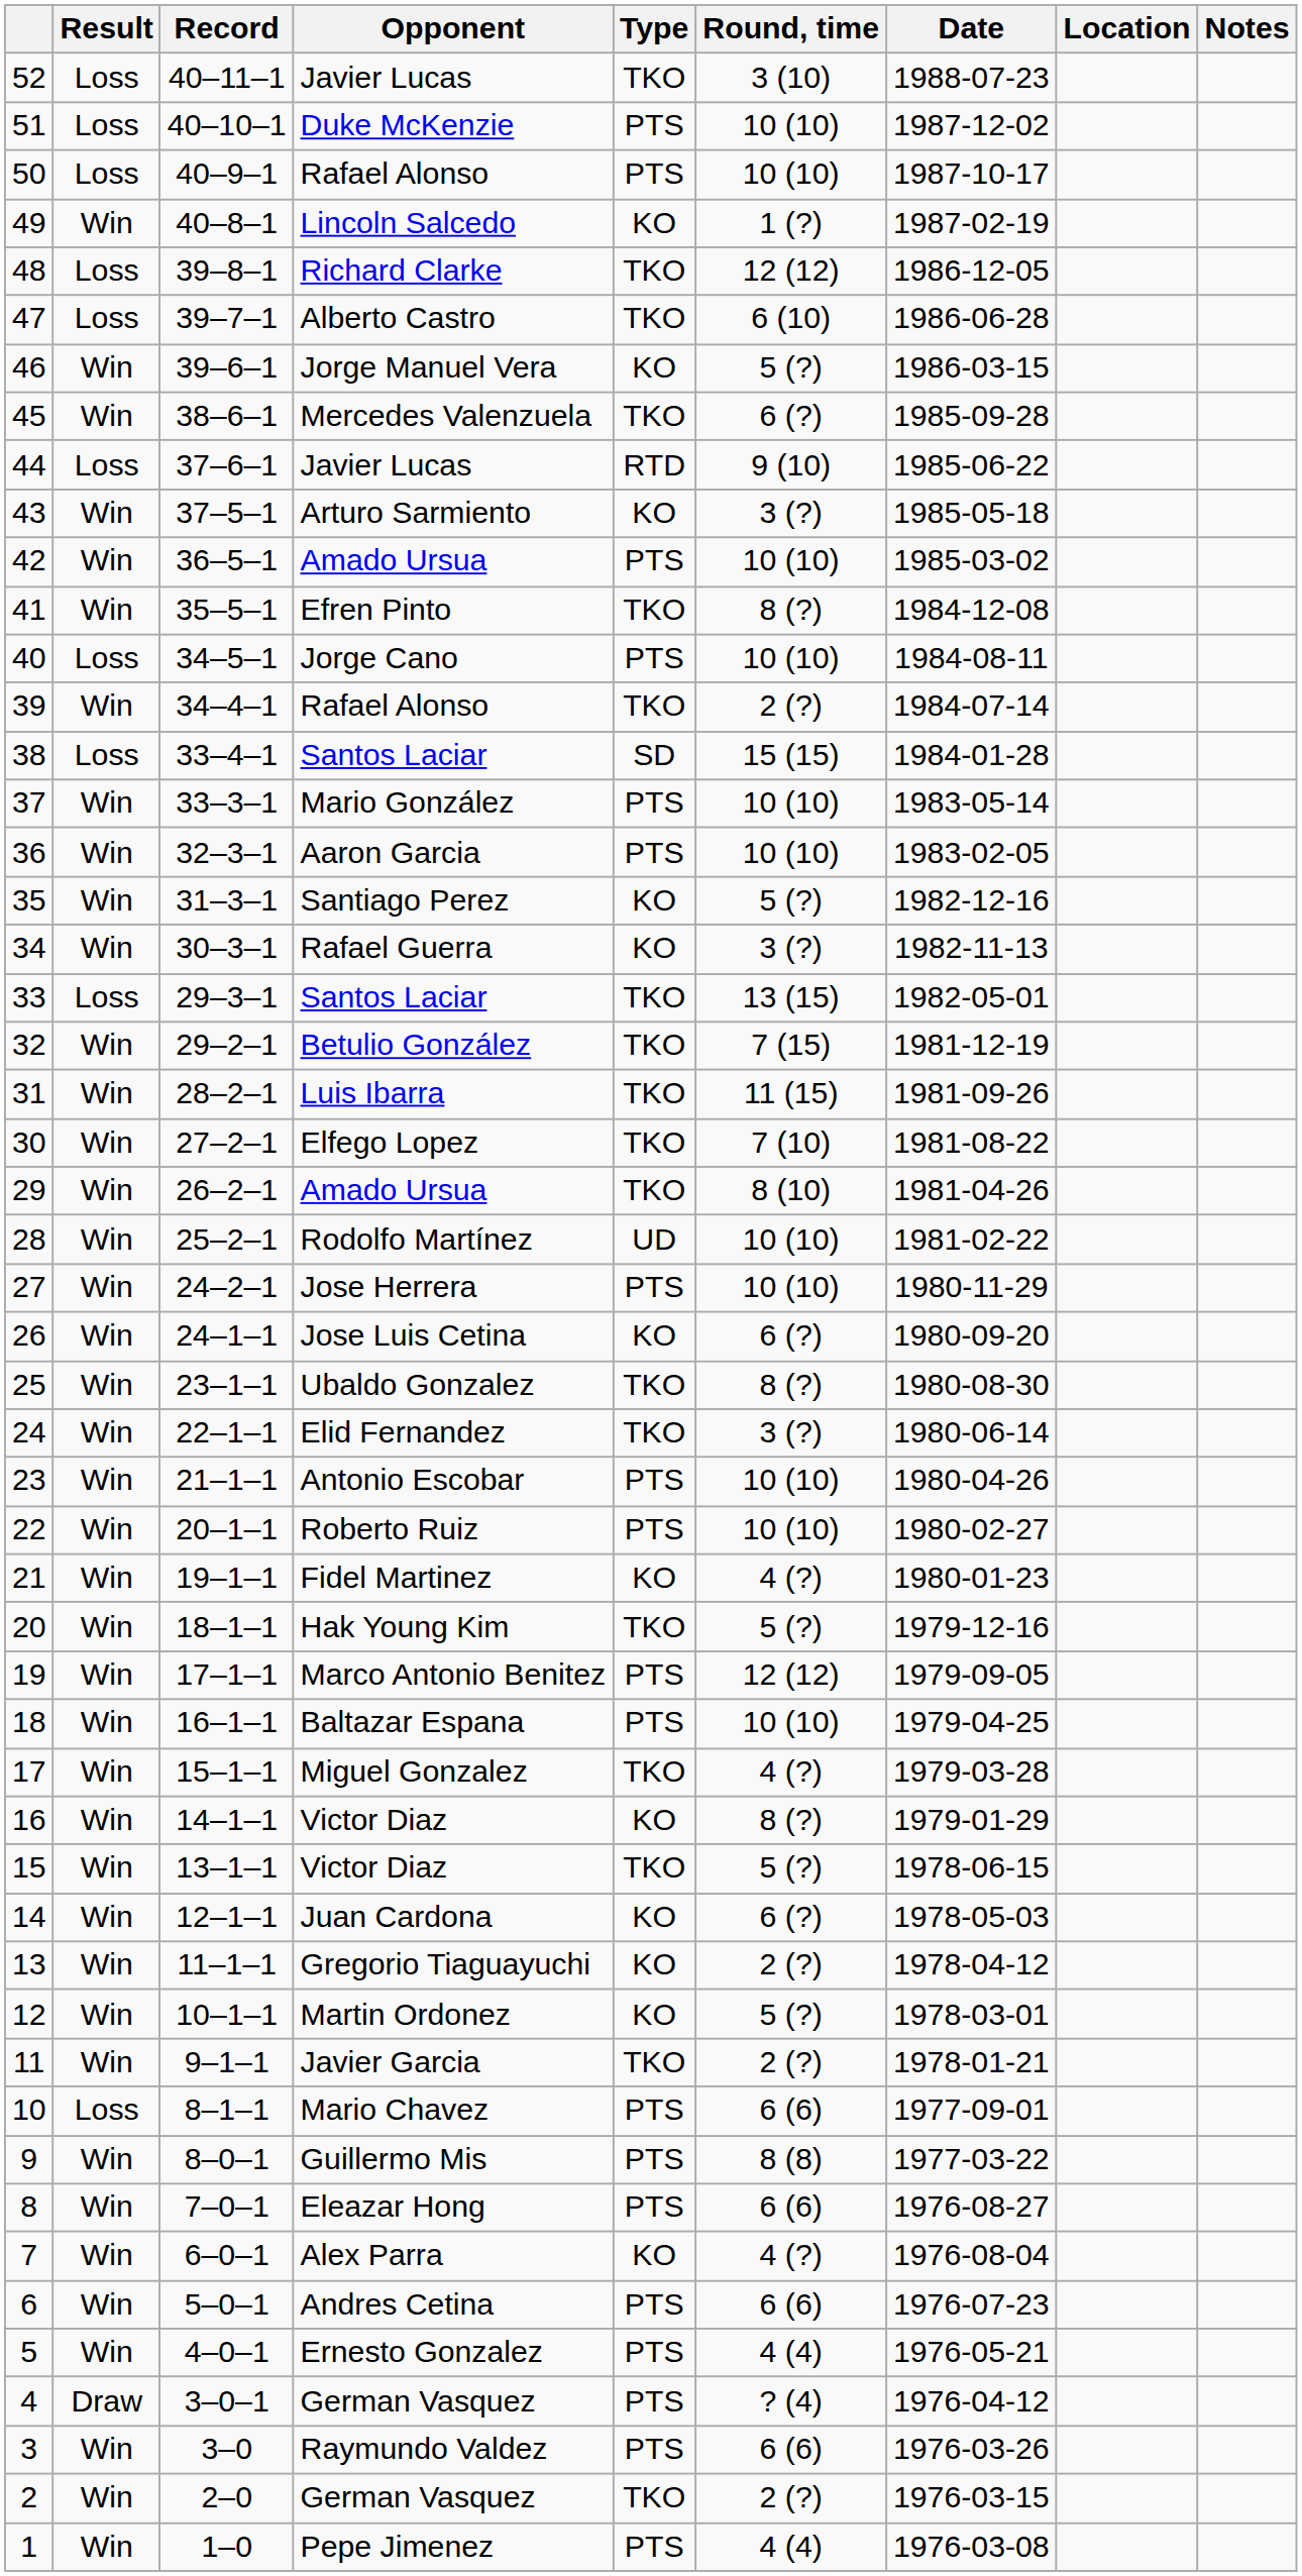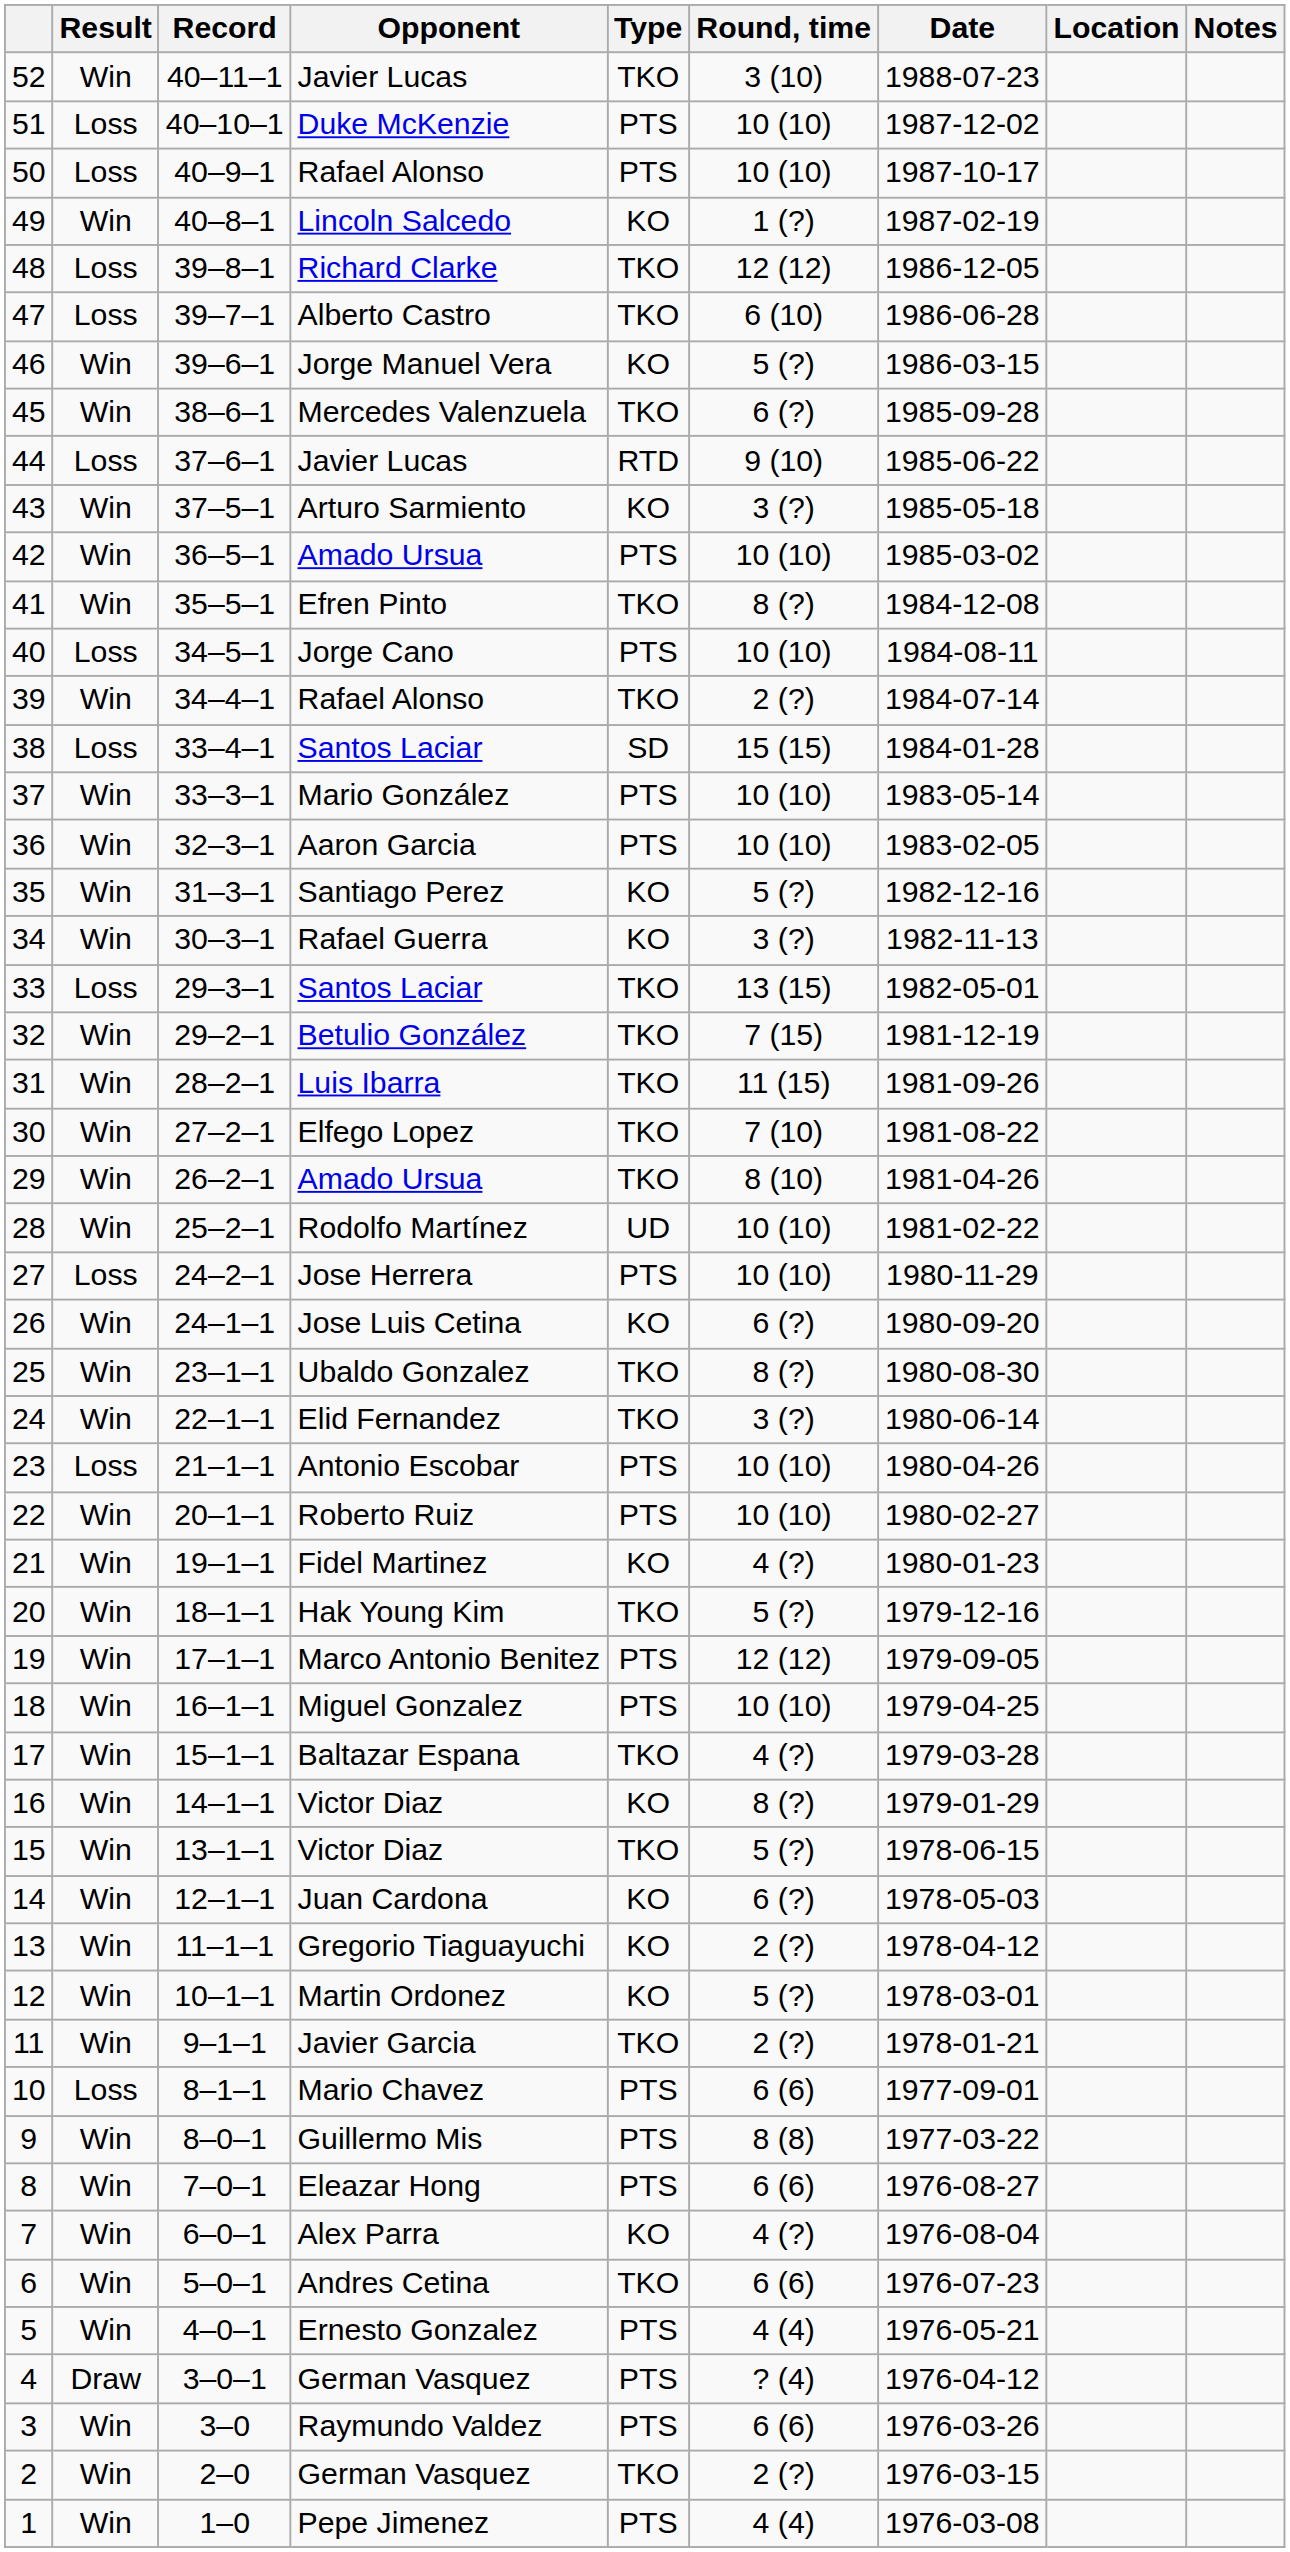52 | Result: Loss -> Win
27 | Result: Win -> Loss
23 | Result: Win -> Loss
18 | Opponent: Baltazar Espana -> Miguel Gonzalez
17 | Opponent: Miguel Gonzalez -> Baltazar Espana
6 | Type: PTS -> TKO
